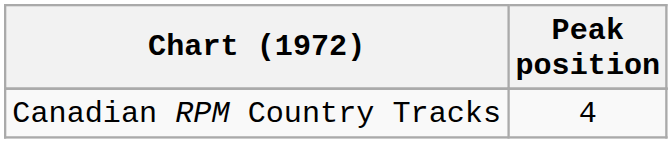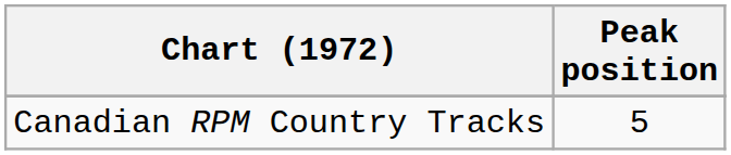Canadian RPM Country Tracks | Peak position: 4 -> 5
